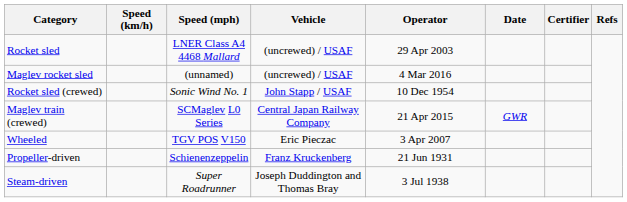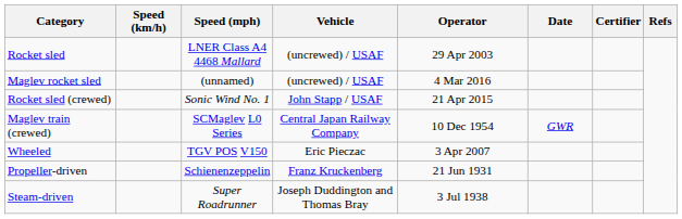Rocket sled (crewed) | Operator: 10 Dec 1954 -> 21 Apr 2015
Maglev train (crewed) | Operator: 21 Apr 2015 -> 10 Dec 1954
